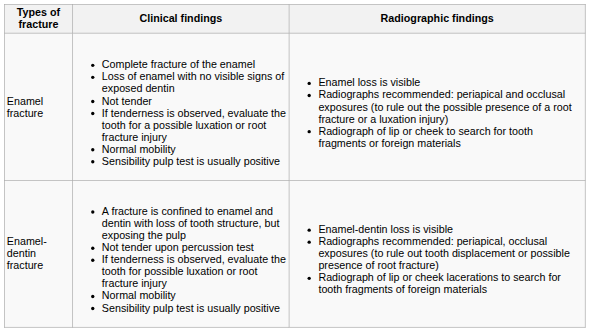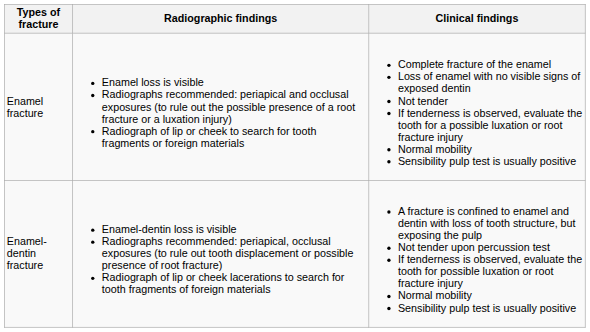columns swapped: Clinical findings <-> Radiographic findings
